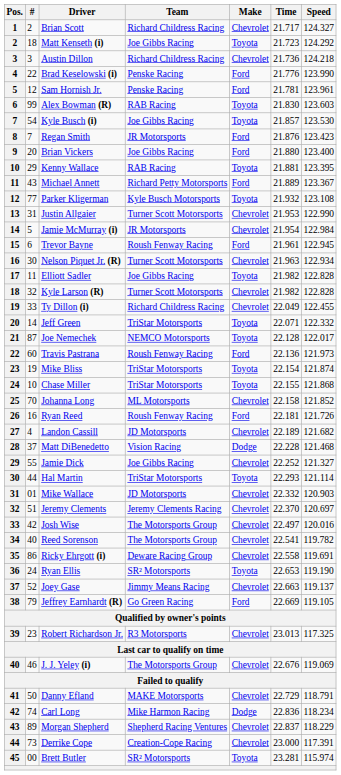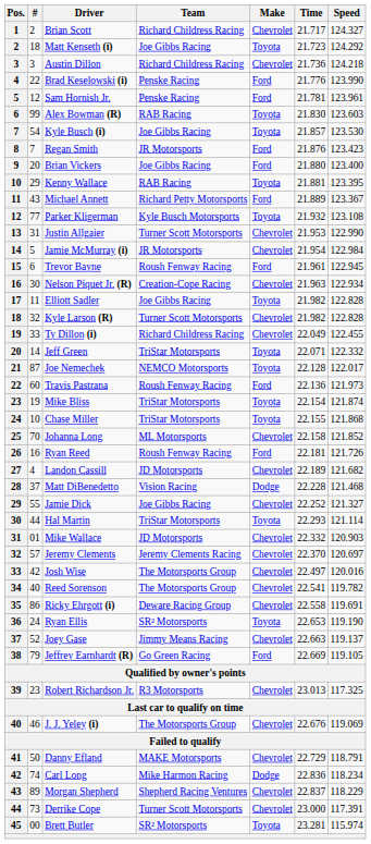Nelson Piquet Jr. (R) | Team: Turner Scott Motorsports -> Creation-Cope Racing
Jeremy Clements | #: 51 -> 57
Derrike Cope | Team: Creation-Cope Racing -> Turner Scott Motorsports
